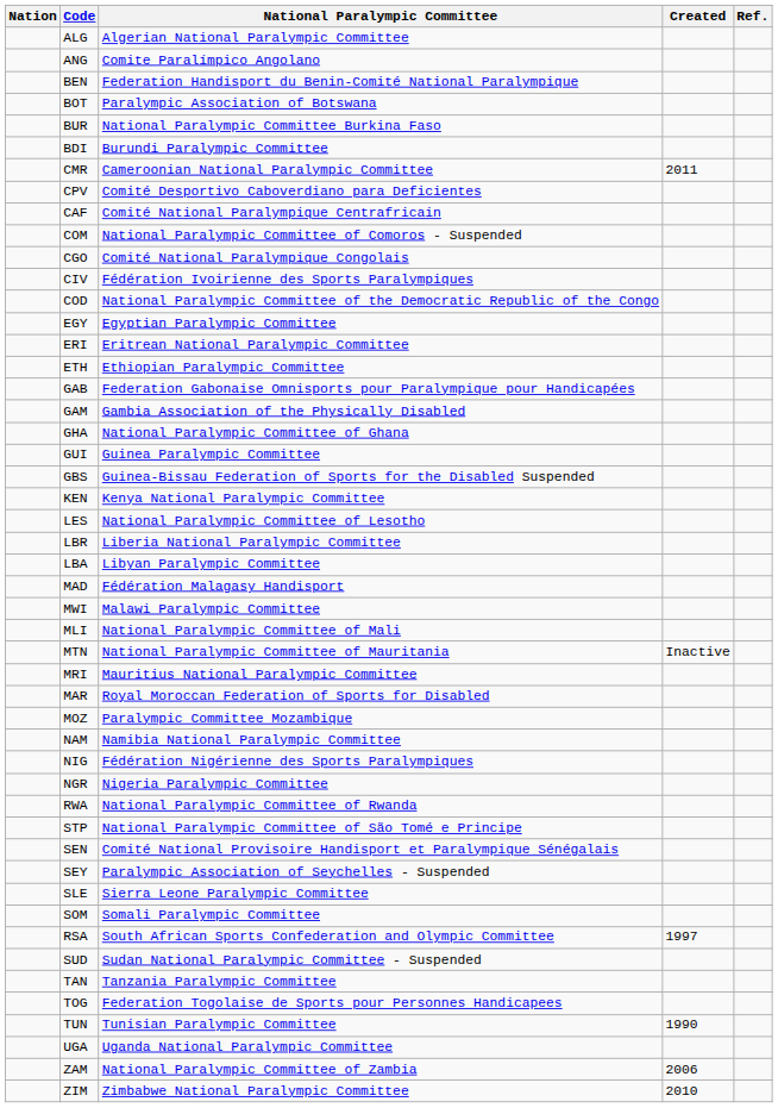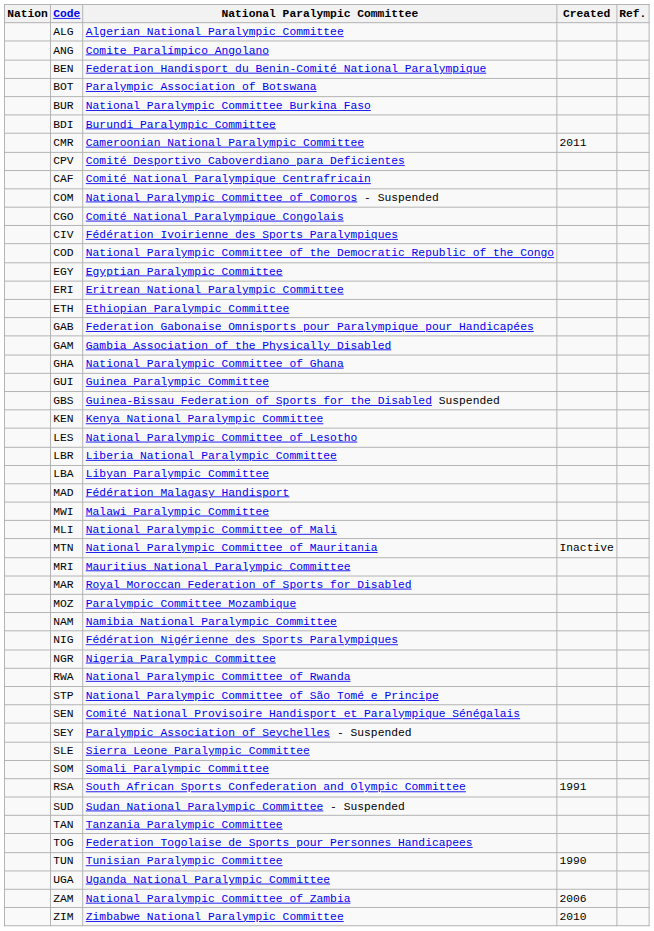RSA | Created: 1997 -> 1991
